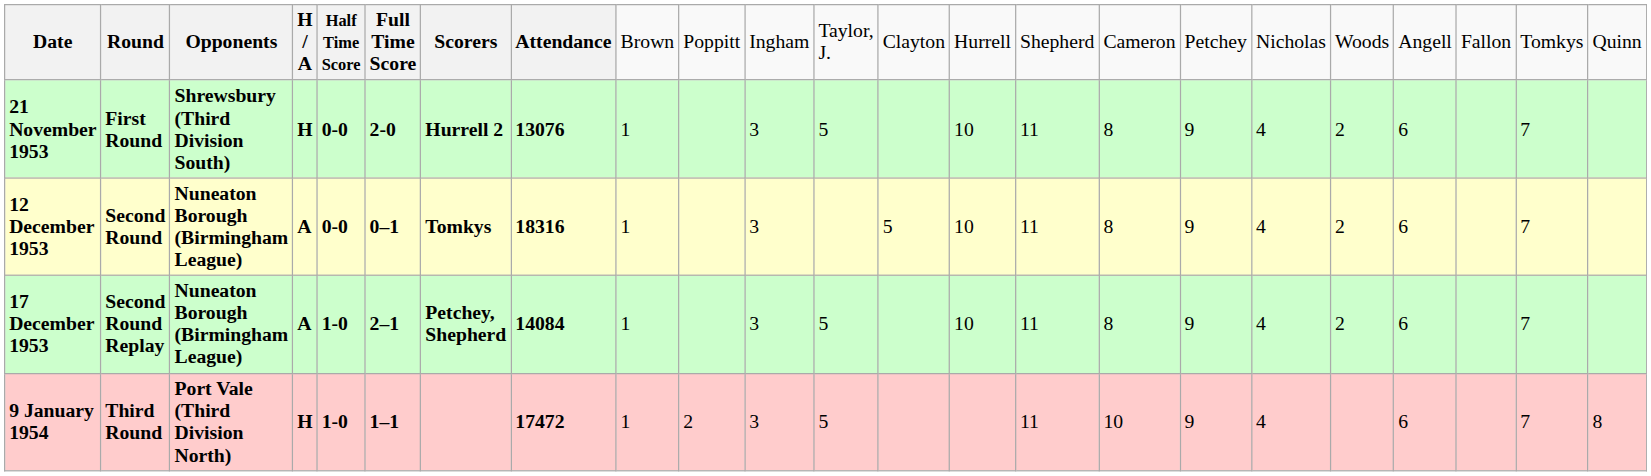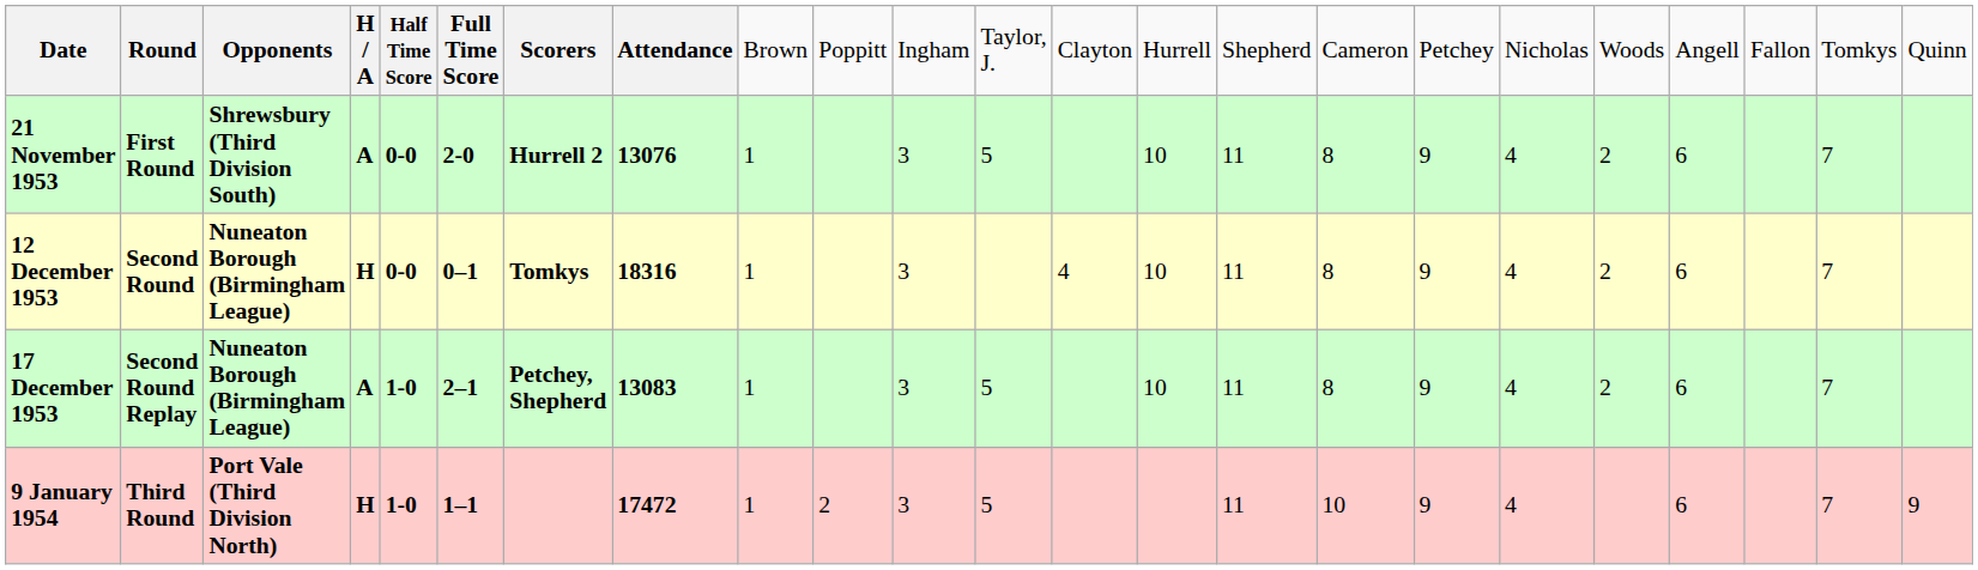21 November 1953 | column 4: H -> A
12 December 1953 | column 4: A -> H
12 December 1953 | column 13: 5 -> 4
17 December 1953 | column 8: 14084 -> 13083
9 January 1954 | column 23: 8 -> 9
